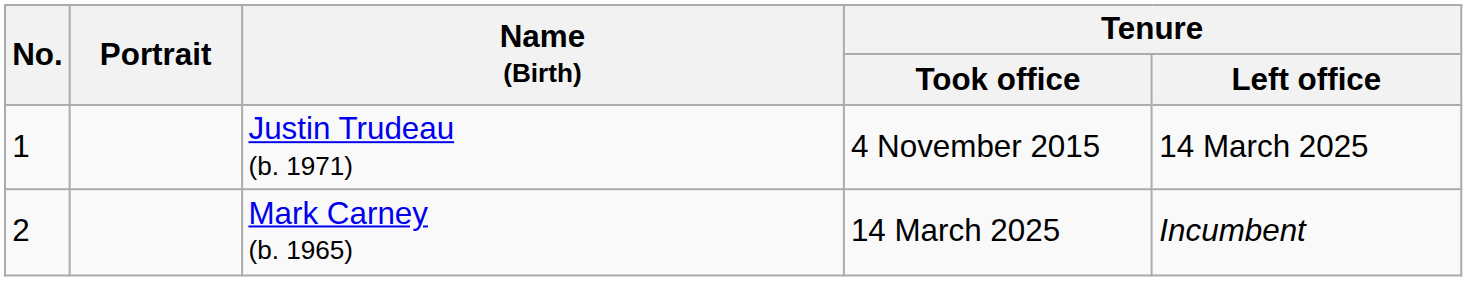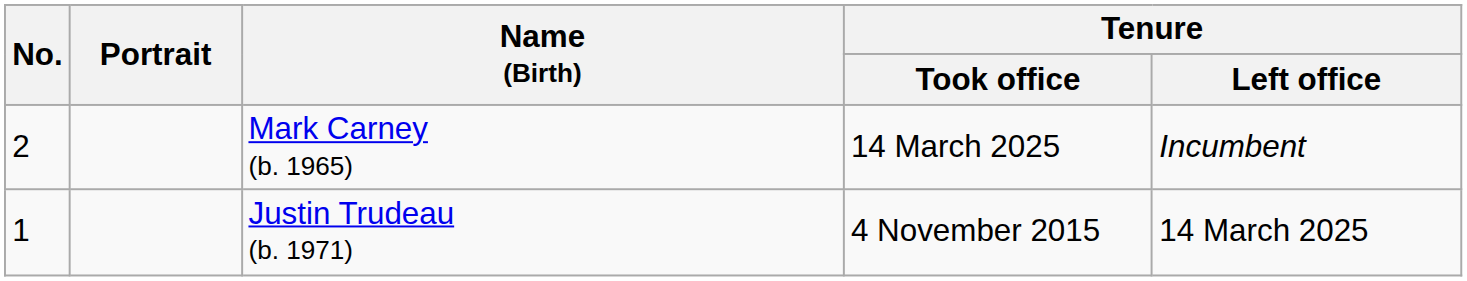rows swapped: Justin Trudeau (b. 1971) <-> Mark Carney (b. 1965)
